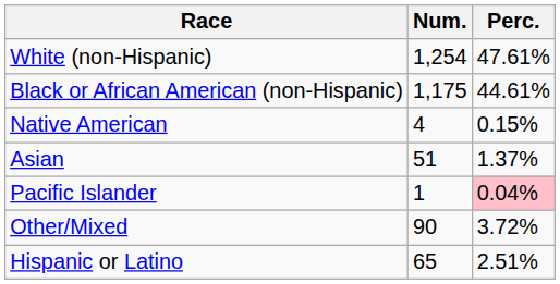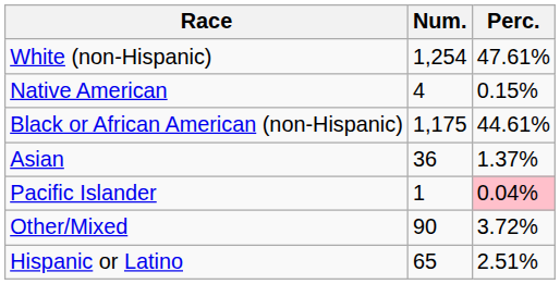rows swapped: Black or African American (non-Hispanic) <-> Native American
Asian | Num.: 51 -> 36
